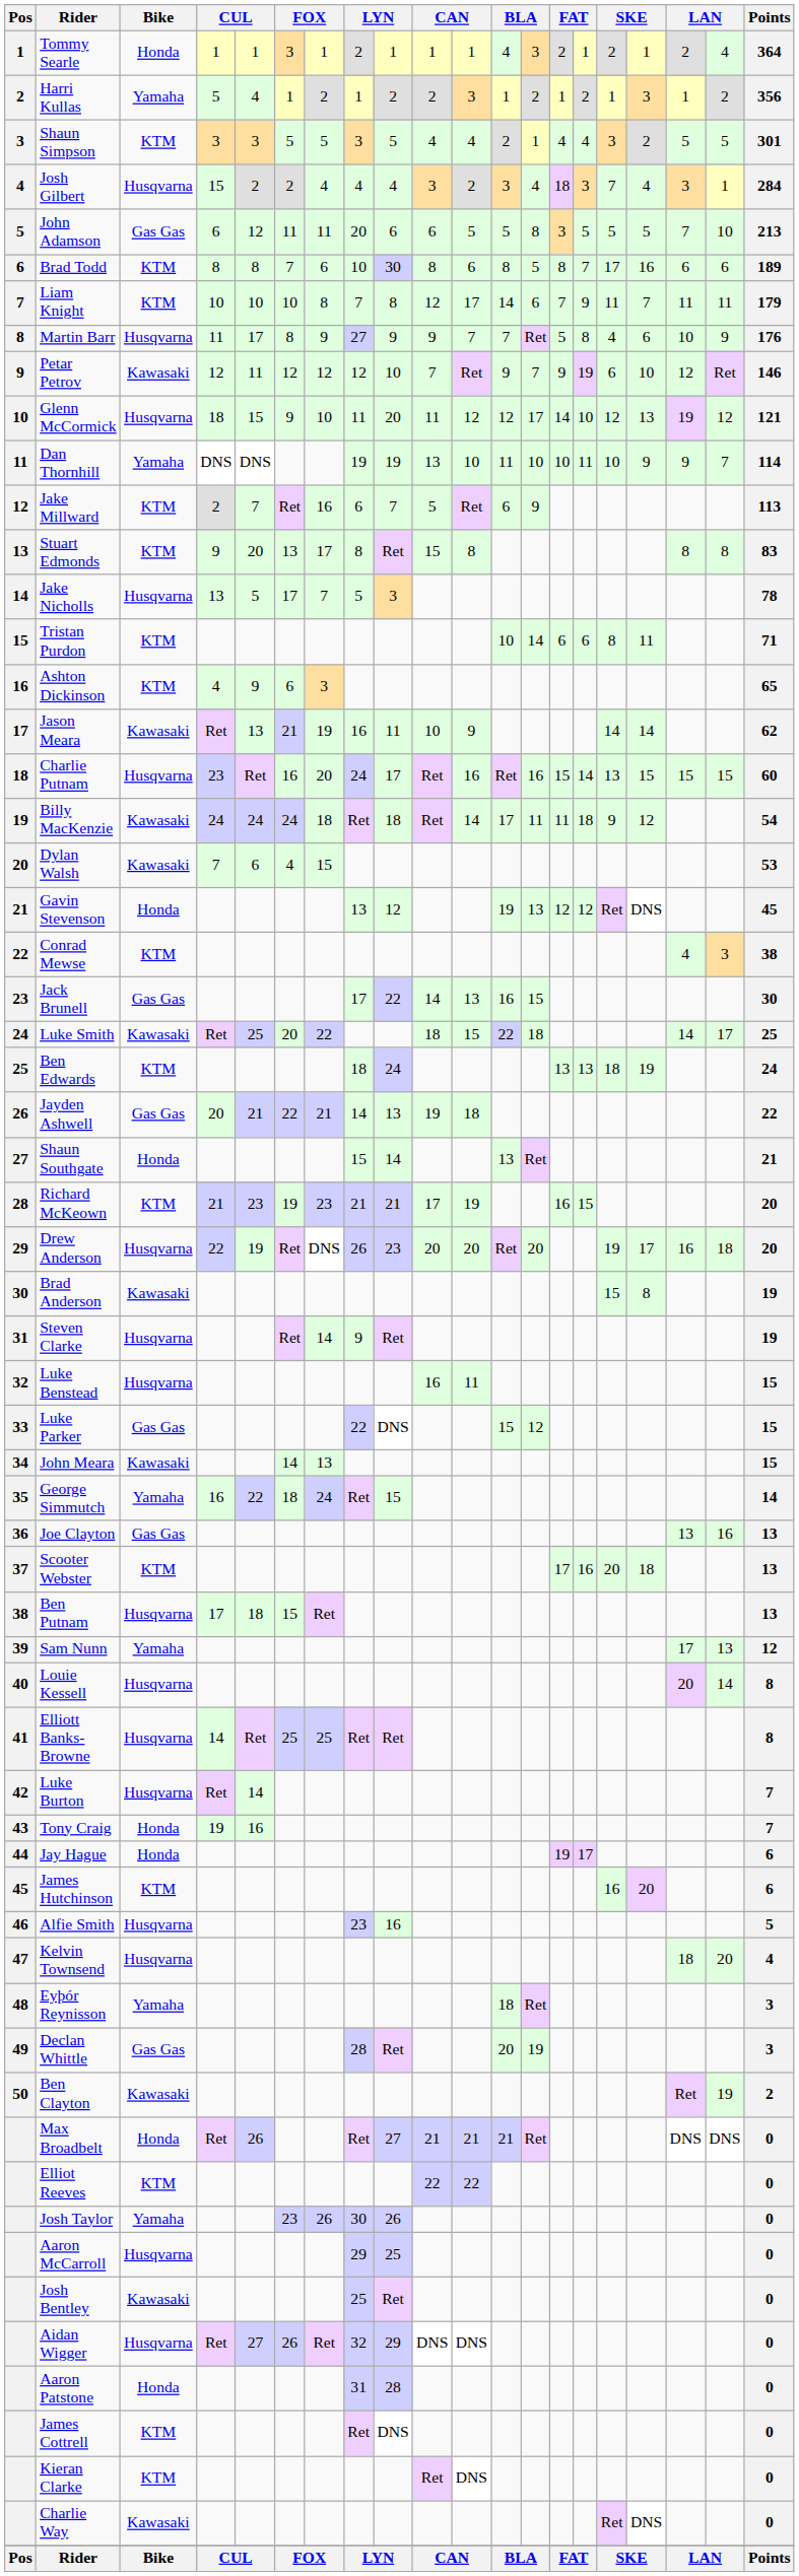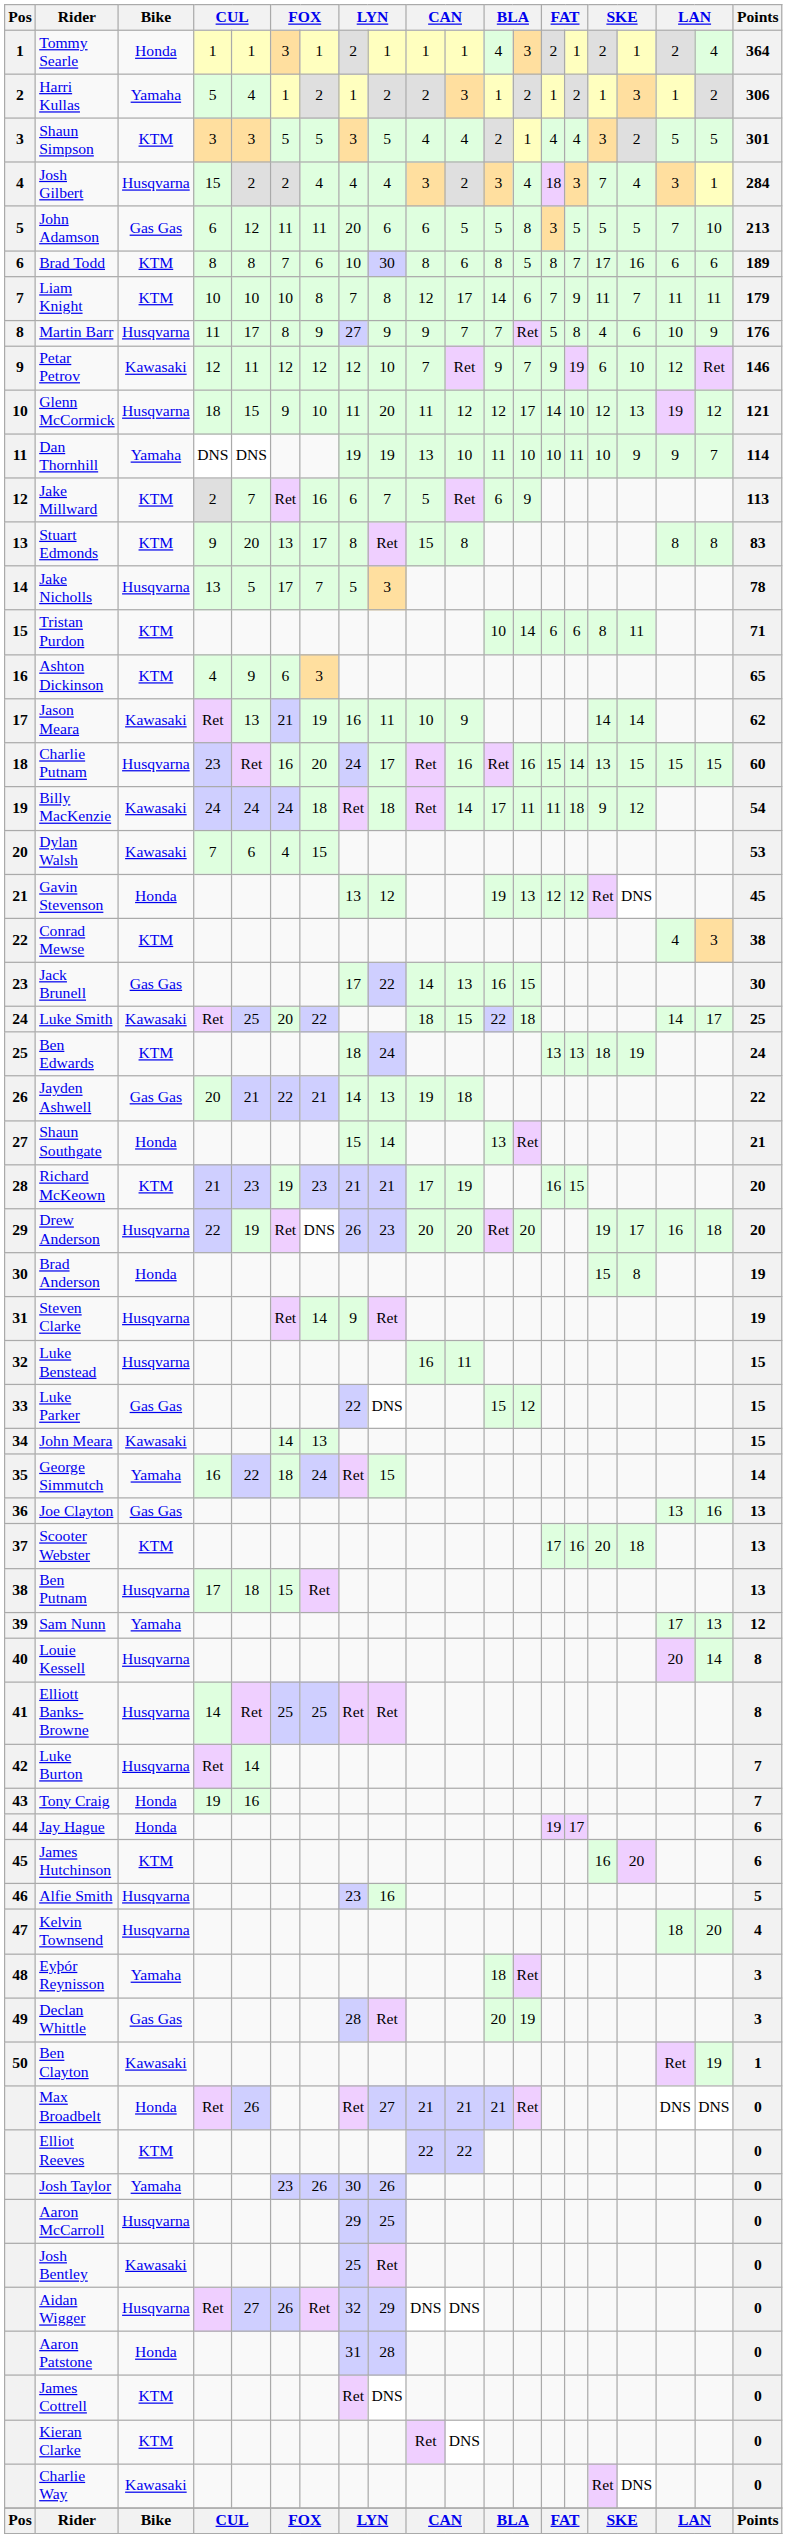Harri Kullas | Points: 356 -> 306
Brad Anderson | Bike: Kawasaki -> Honda
Ben Clayton | Points: 2 -> 1
